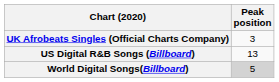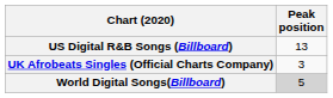rows swapped: US Digital R&B Songs (Billboard) <-> UK Afrobeats Singles (Official Charts Company)
